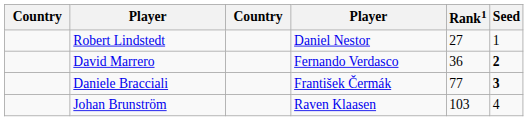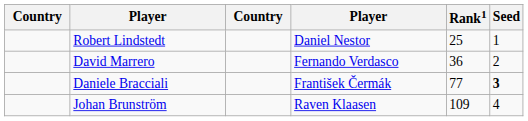Robert Lindstedt | Rank1: 27 -> 25
David Marrero | Seed: bold -> normal
Johan Brunström | Rank1: 103 -> 109
